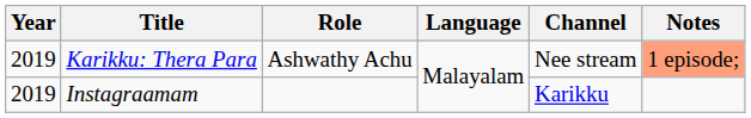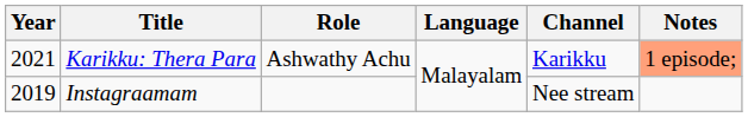Karikku: Thera Para | Year: 2019 -> 2021
Karikku: Thera Para | Channel: Nee stream -> Karikku
Instagraamam | Channel: Karikku -> Nee stream
